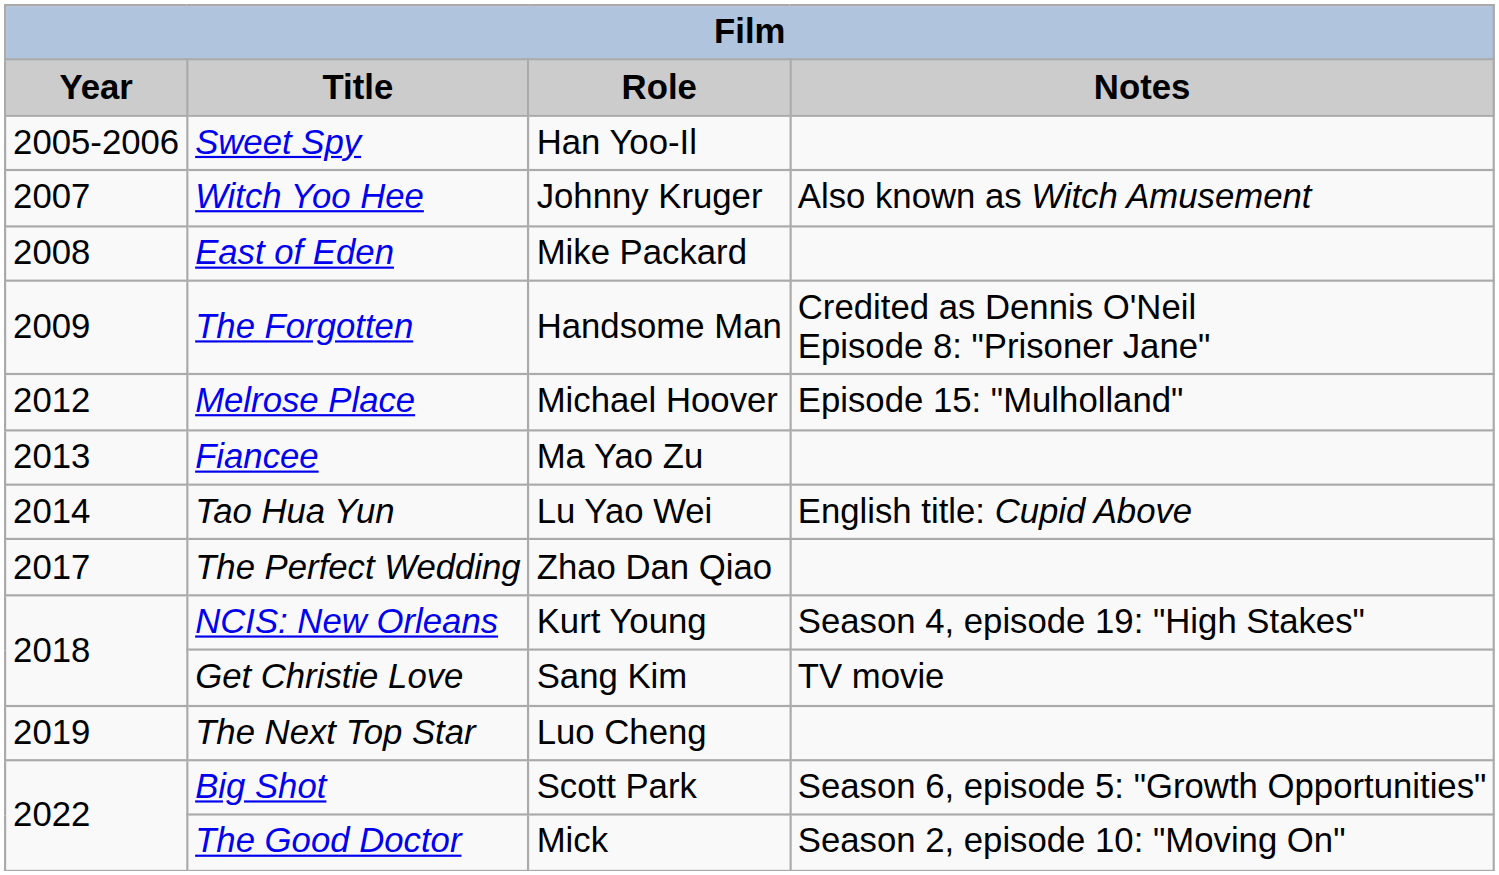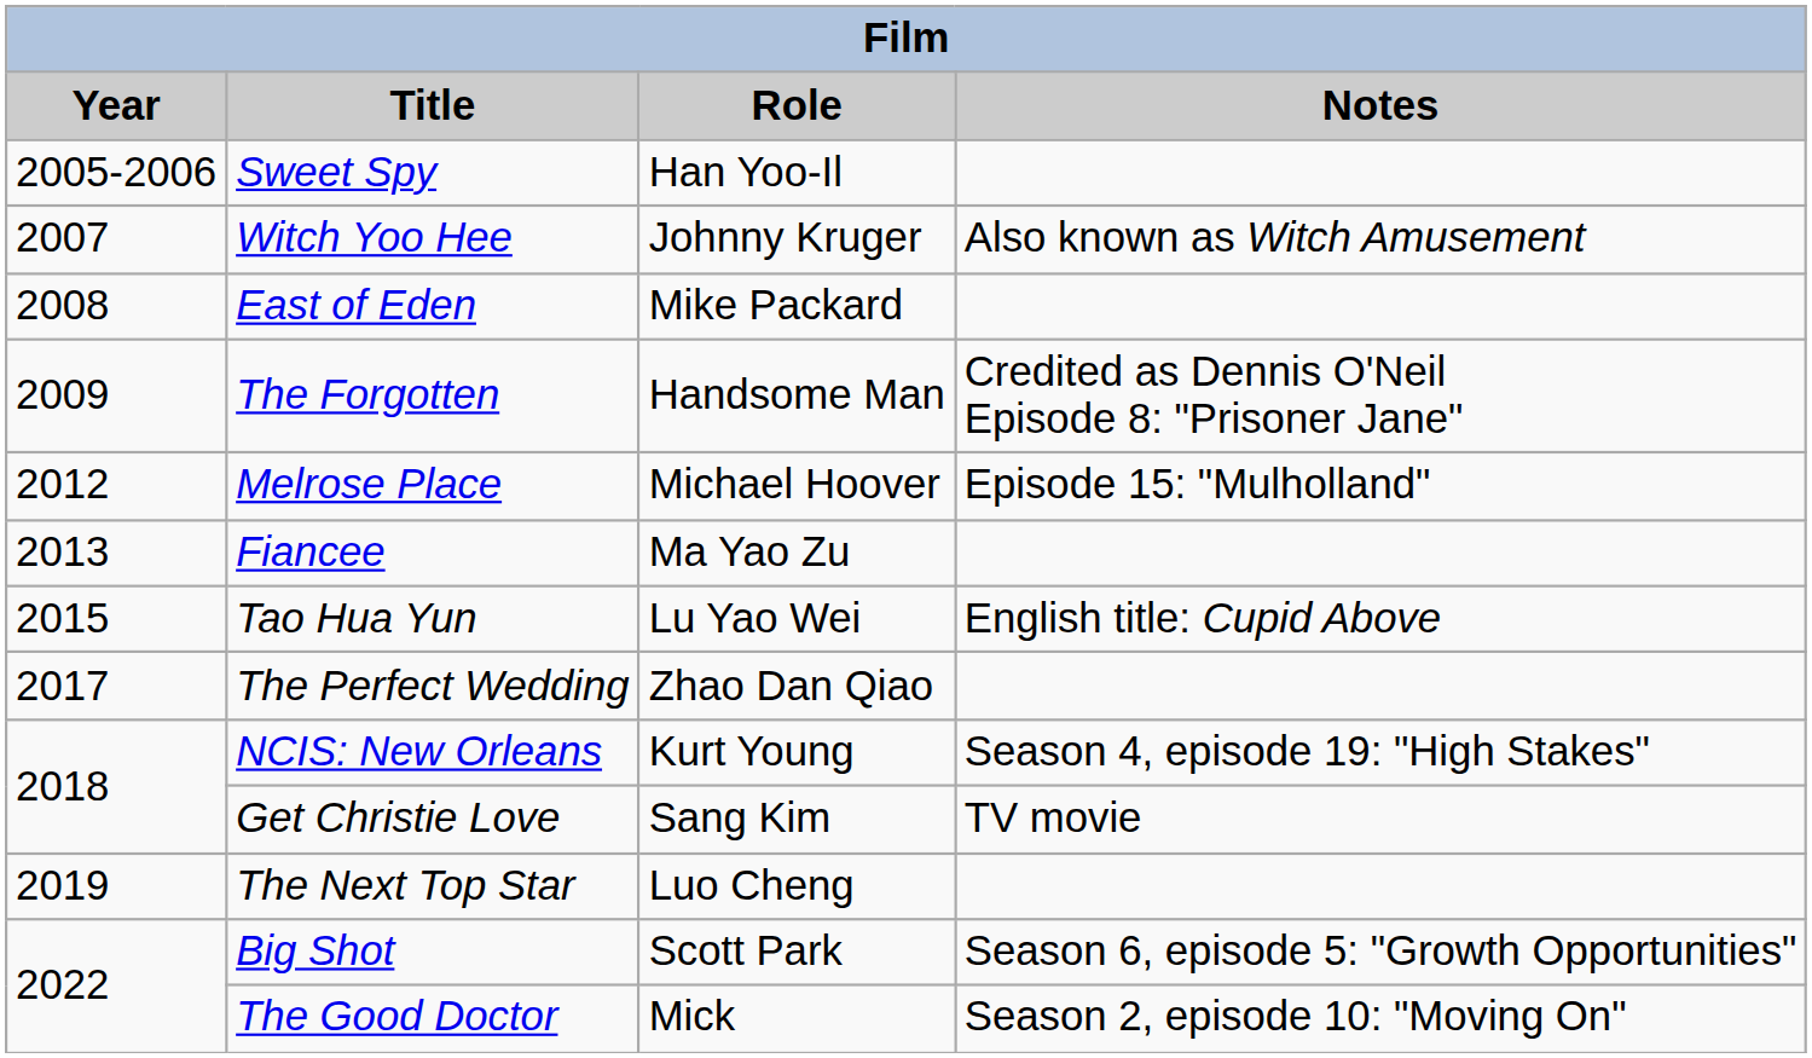Tao Hua Yun | Year: 2014 -> 2015
